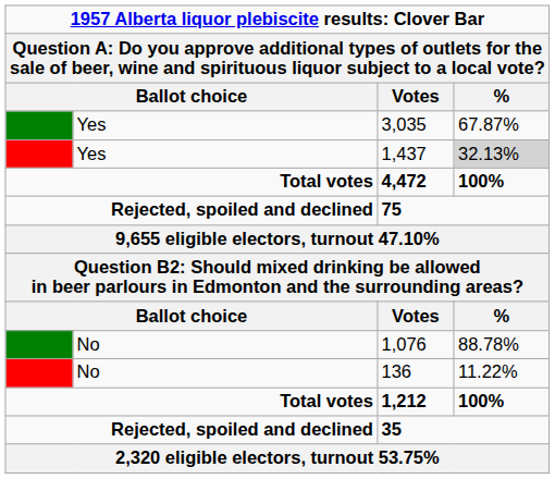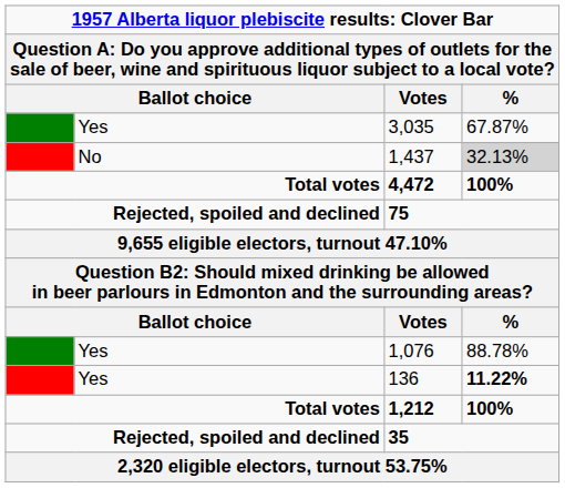1,437 | column 2: Yes -> No
1,076 | column 2: No -> Yes
136 | column 2: No -> Yes
136 | %: normal -> bold
